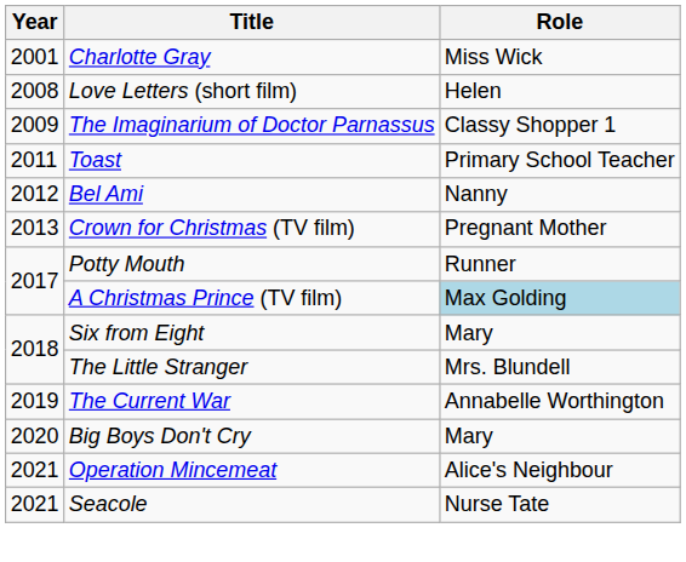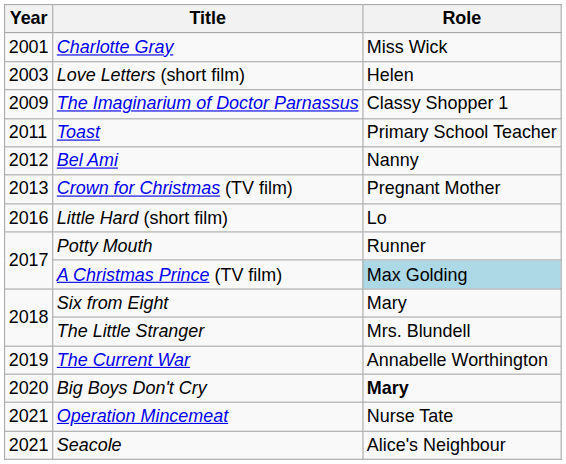Love Letters (short film) | Year: 2008 -> 2003
+ row: 2016 | Little Hard (short film) | Lo
Big Boys Don't Cry | Role: normal -> bold
Operation Mincemeat | Role: Alice's Neighbour -> Nurse Tate
Seacole | Role: Nurse Tate -> Alice's Neighbour
